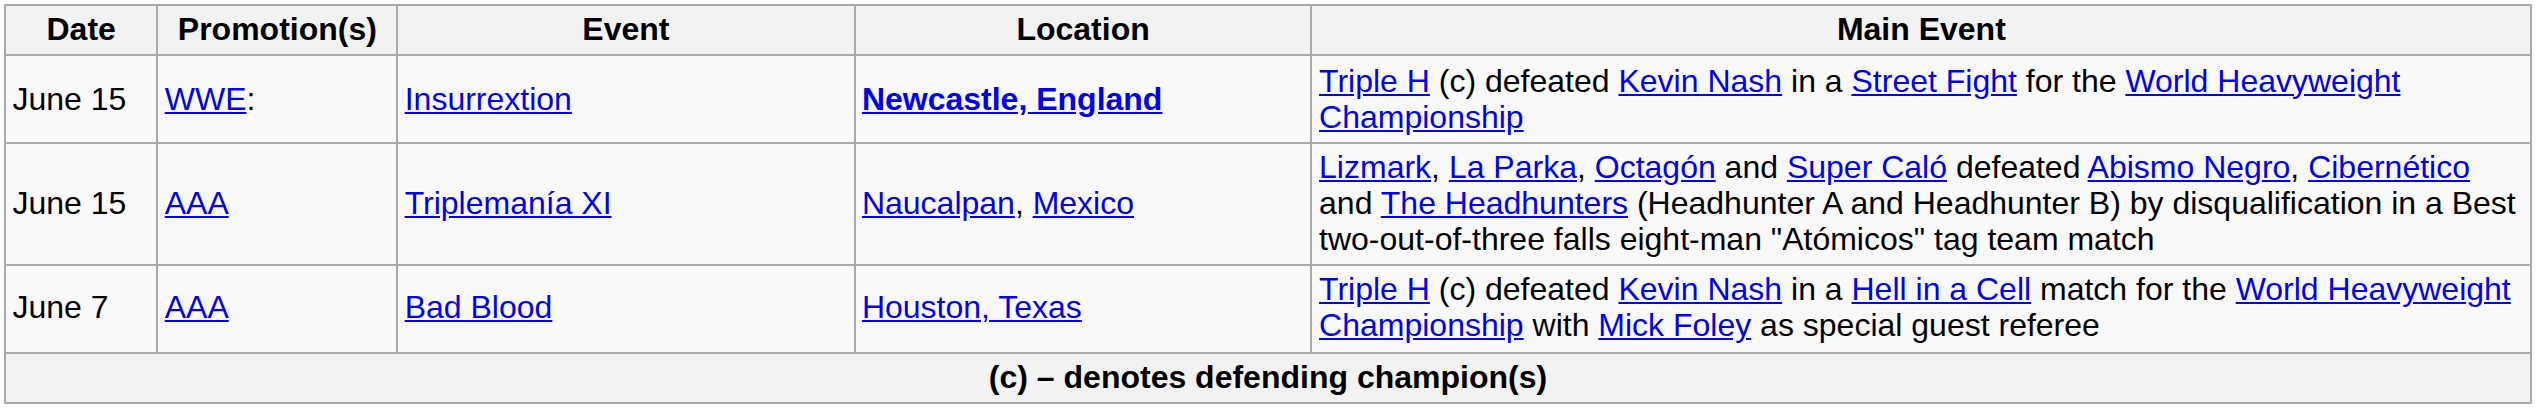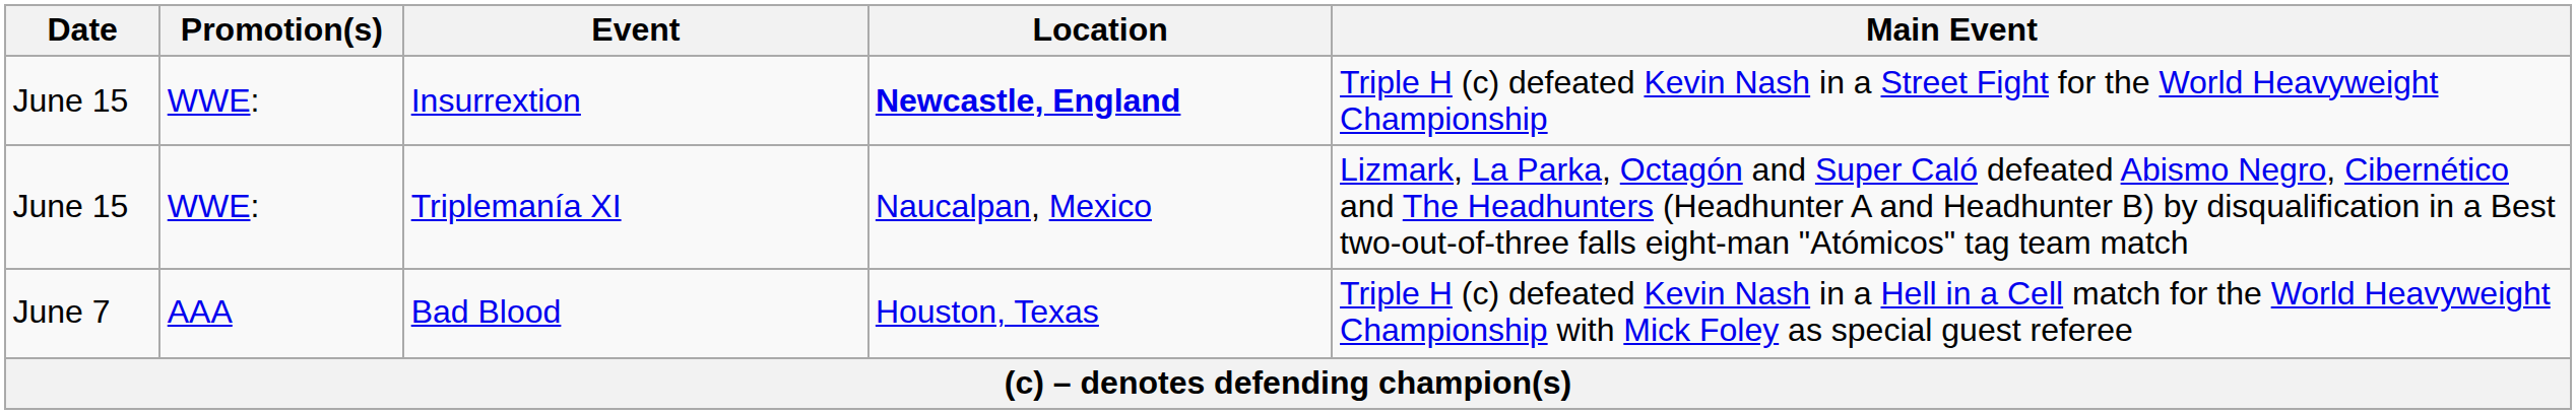Triplemanía XI | Promotion(s): AAA -> WWE:
